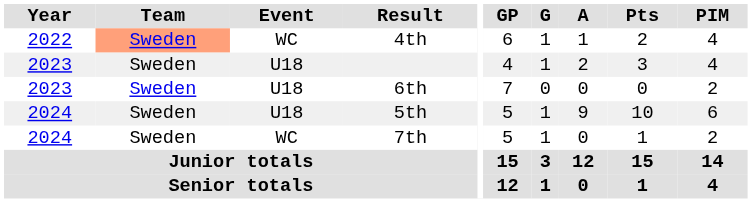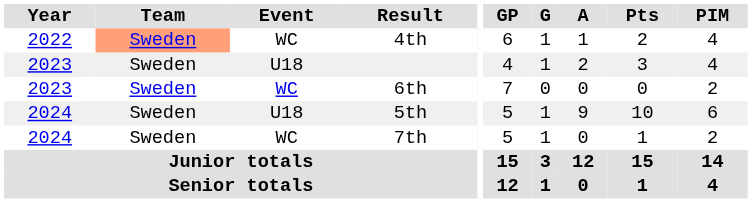6th | Event: U18 -> WC
